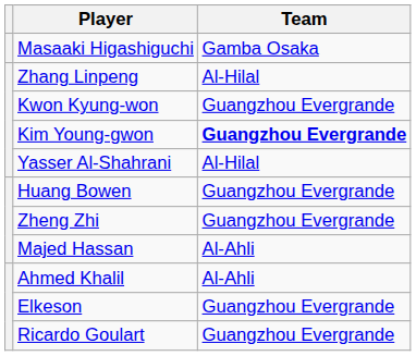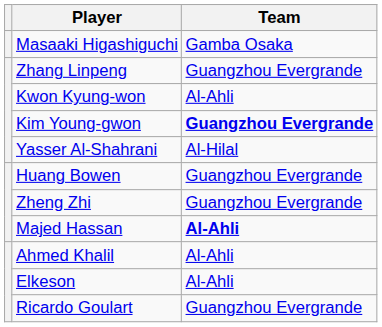Zhang Linpeng | Team: Al-Hilal -> Guangzhou Evergrande
Kwon Kyung-won | Team: Guangzhou Evergrande -> Al-Ahli
Majed Hassan | Team: normal -> bold
Elkeson | Team: Guangzhou Evergrande -> Al-Ahli
